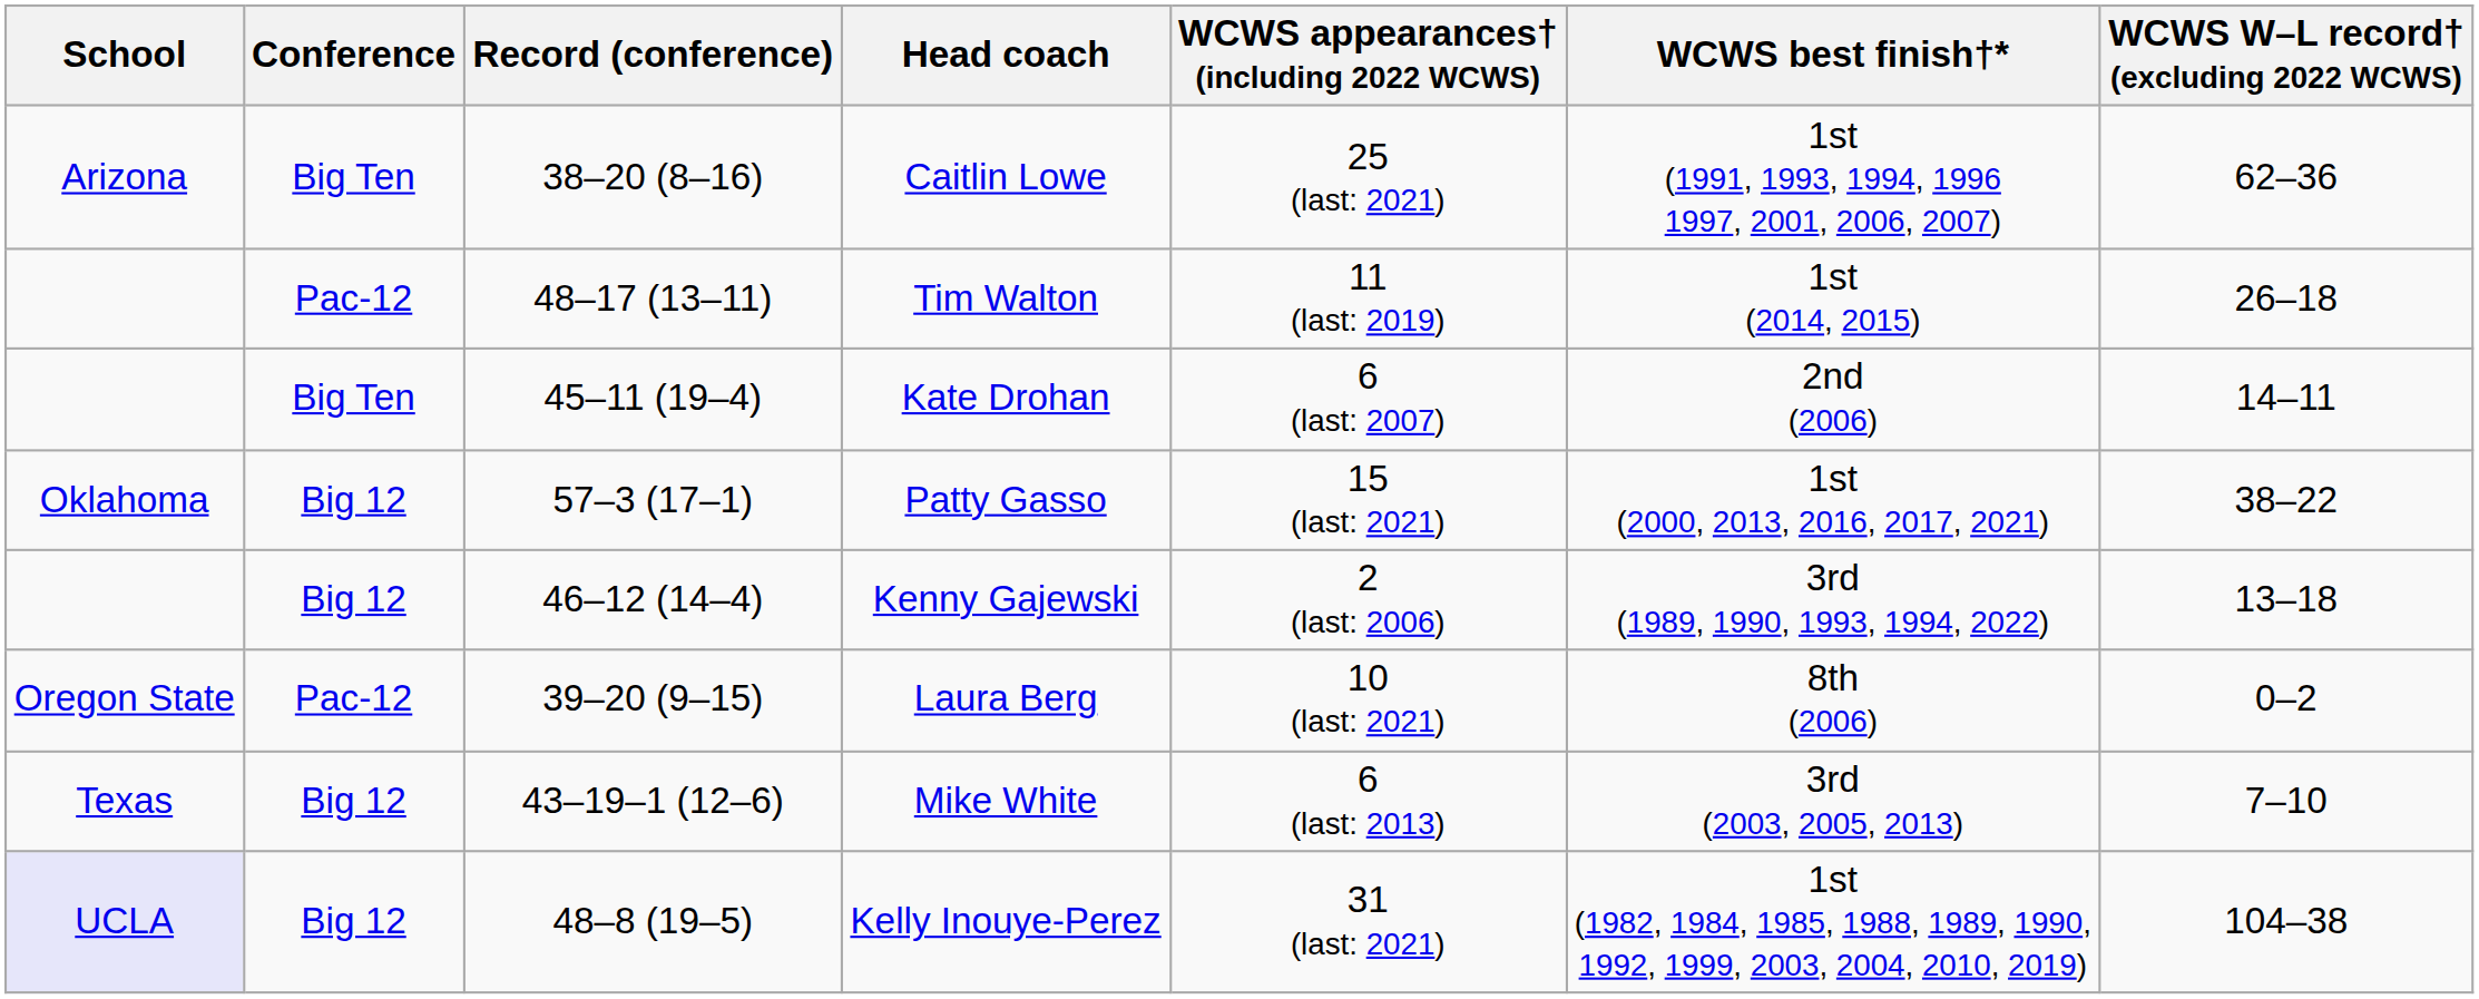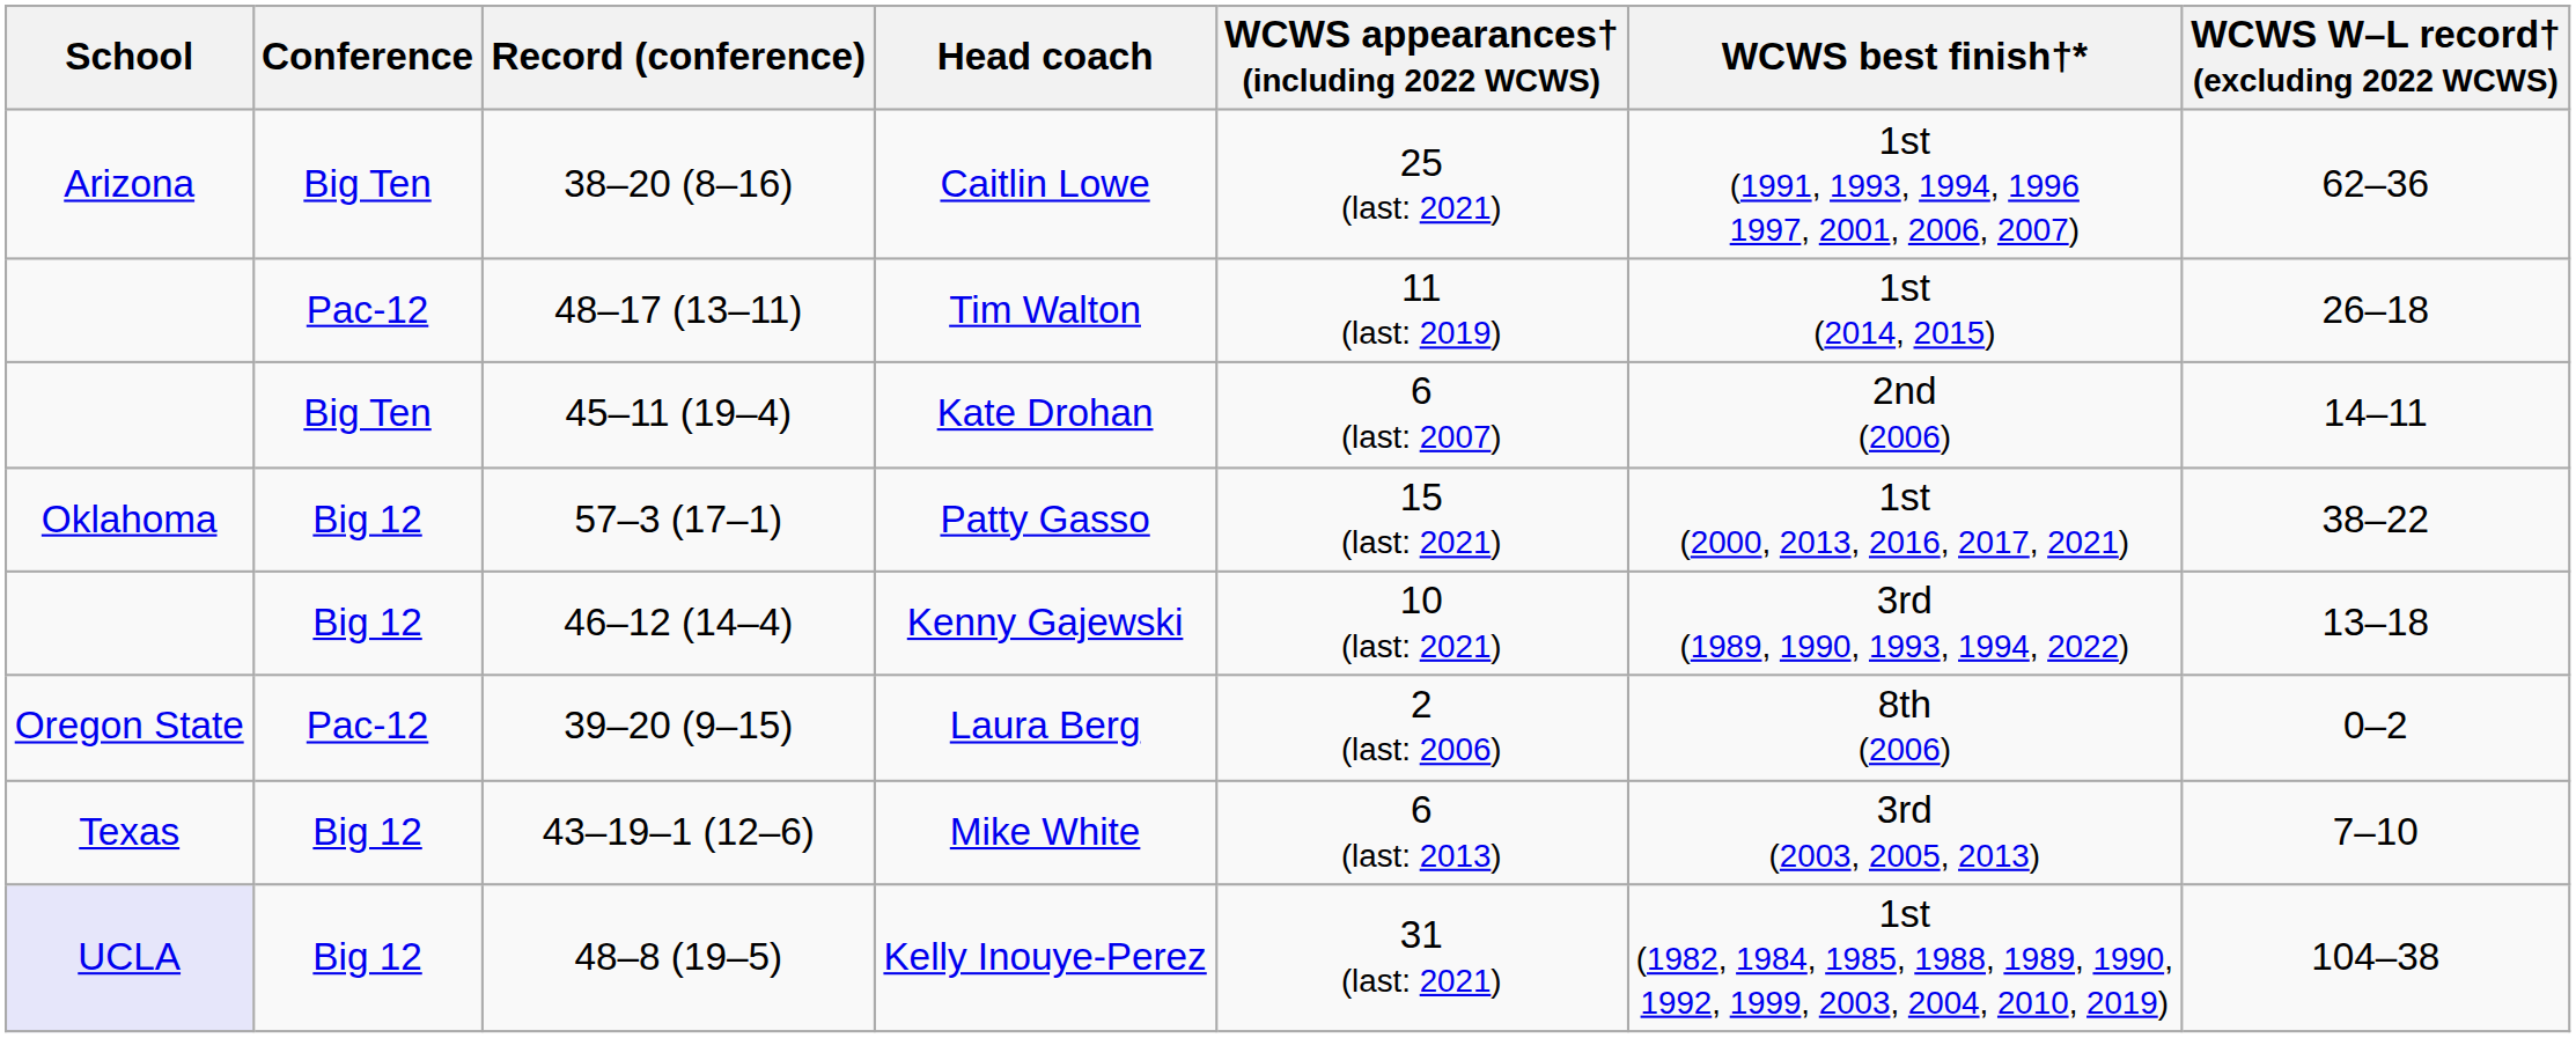Kenny Gajewski | WCWS appearances† (including 2022 WCWS): 2 (last: 2006) -> 10 (last: 2021)
Laura Berg | WCWS appearances† (including 2022 WCWS): 10 (last: 2021) -> 2 (last: 2006)
